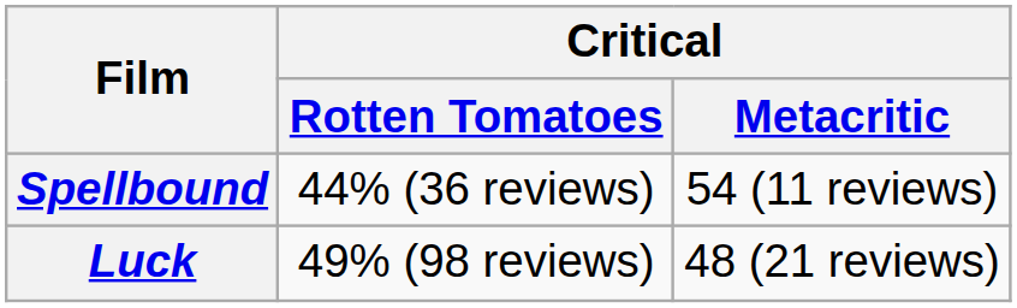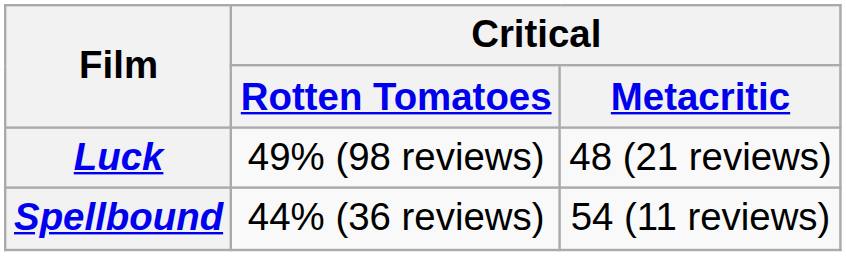rows swapped: Luck <-> Spellbound
